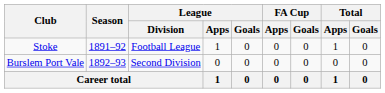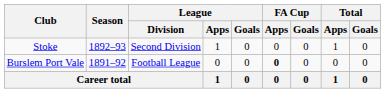Stoke | Season: 1891–92 -> 1892–93
Stoke | League / Division: Football League -> Second Division
Burslem Port Vale | Season: 1892–93 -> 1891–92
Burslem Port Vale | League / Division: Second Division -> Football League
Burslem Port Vale | FA Cup / Apps: normal -> bold
